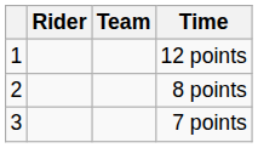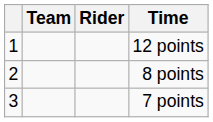columns swapped: Rider <-> Team
